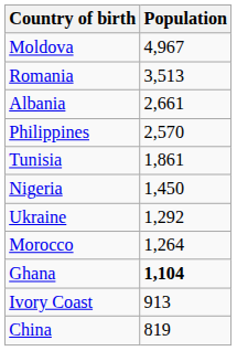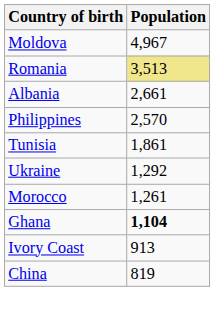Romania | Population: no background -> khaki background
- row: Nigeria | 1,450
Morocco | Population: 1,264 -> 1,261
